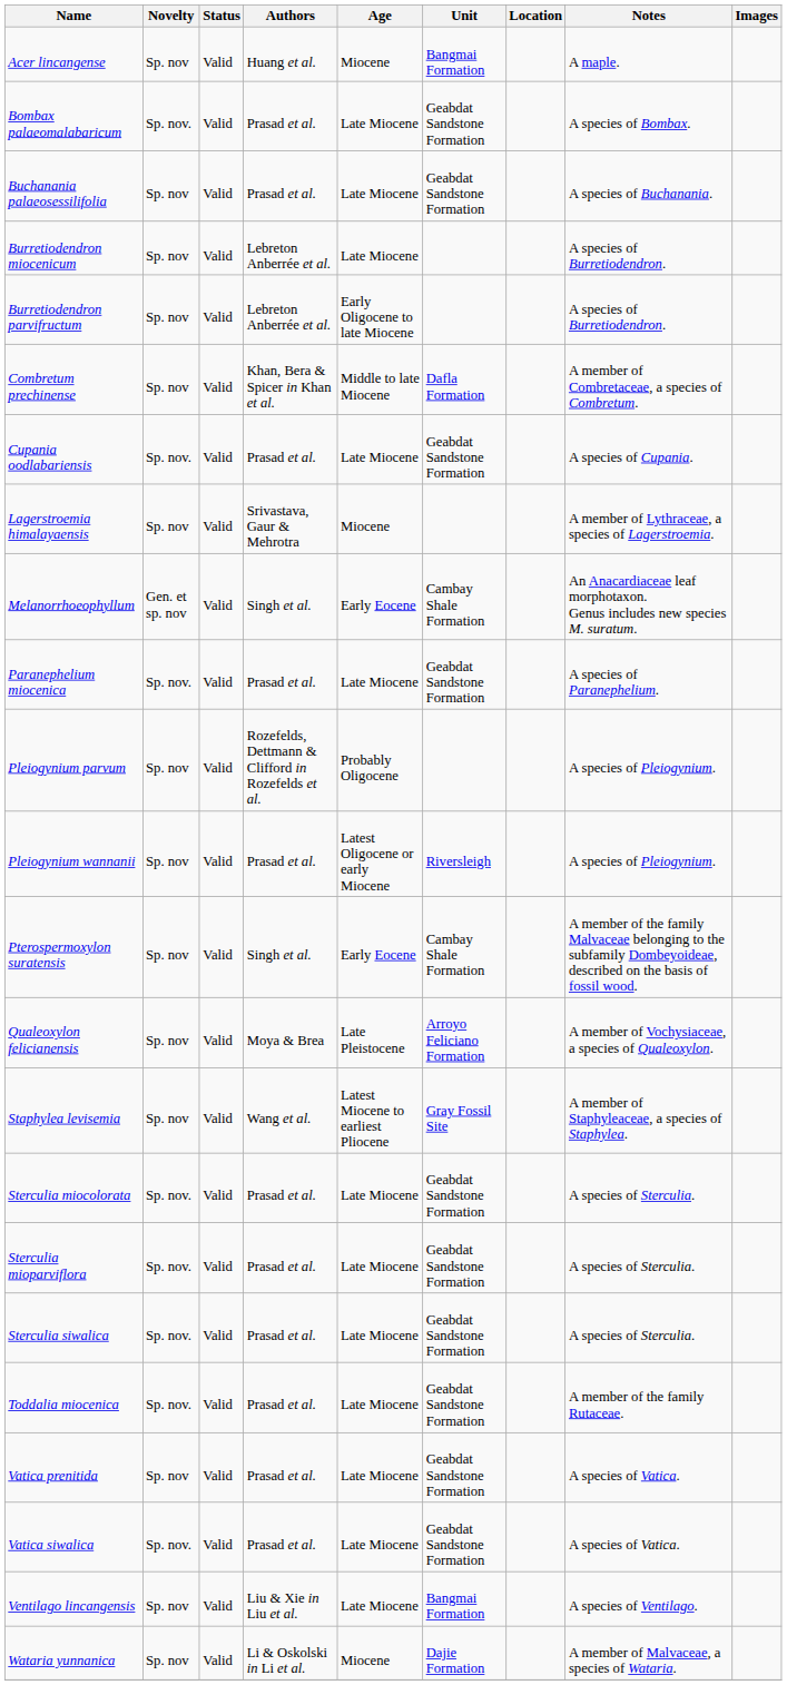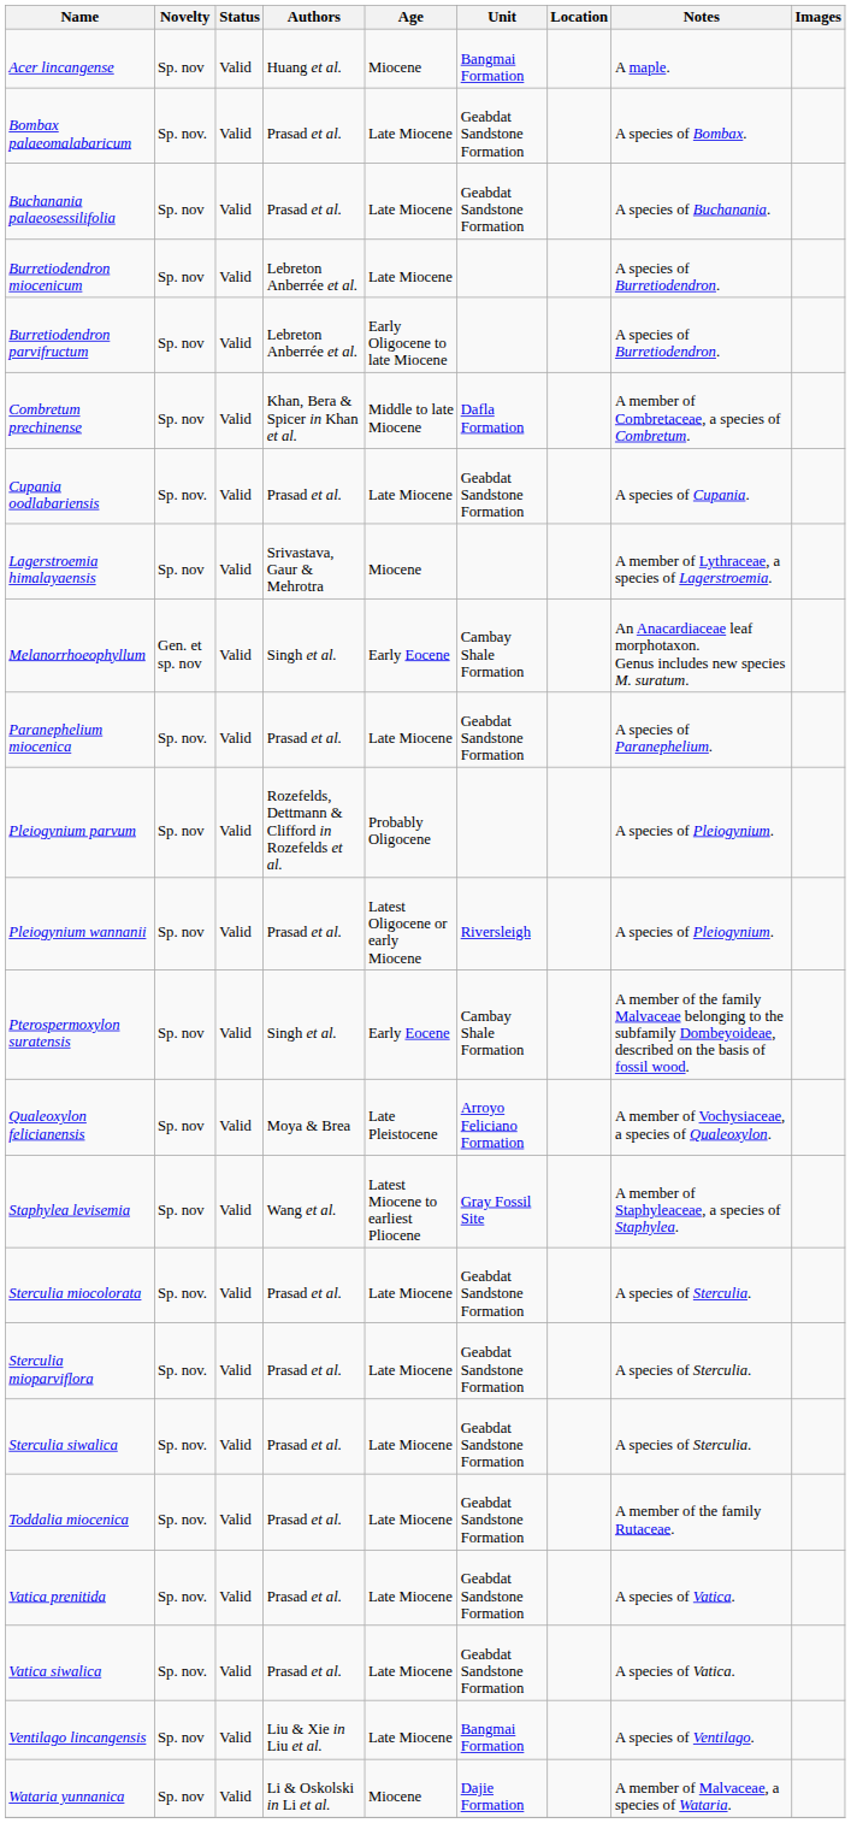Vatica prenitida | Novelty: Sp. nov -> Sp. nov.
